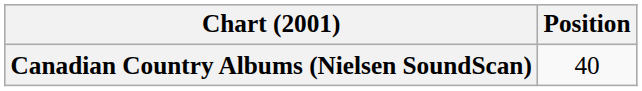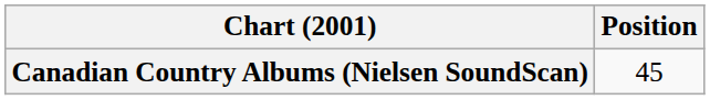Canadian Country Albums (Nielsen SoundScan) | Position: 40 -> 45
